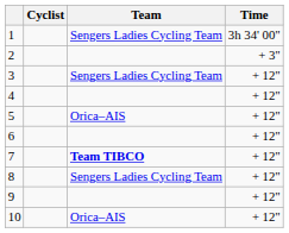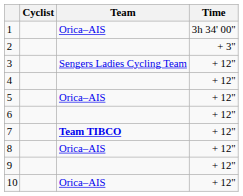1 | Team: Sengers Ladies Cycling Team -> Orica–AIS
8 | Team: Sengers Ladies Cycling Team -> Orica–AIS
